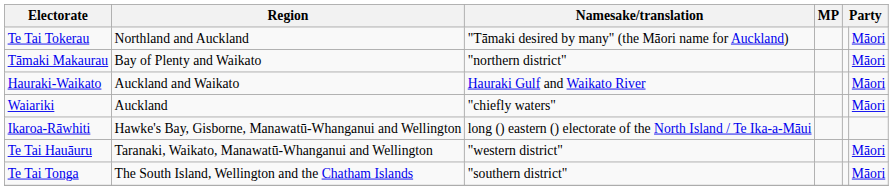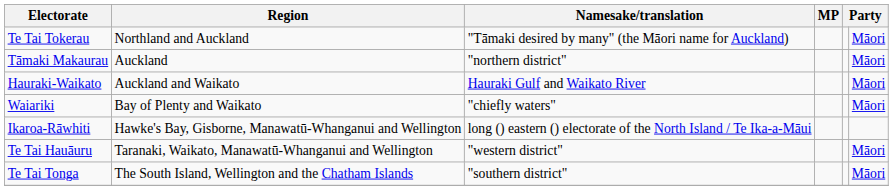Tāmaki Makaurau | Region: Bay of Plenty and Waikato -> Auckland
Waiariki | Region: Auckland -> Bay of Plenty and Waikato
